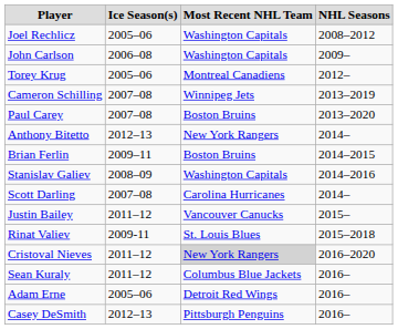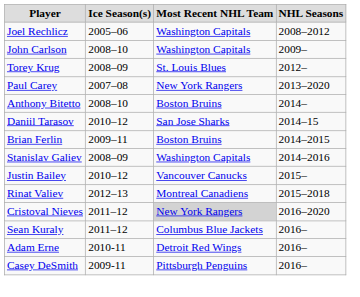John Carlson | column 2: 2006–08 -> 2008–10
Torey Krug | column 2: 2005–06 -> 2008–09
Torey Krug | column 3: Montreal Canadiens -> St. Louis Blues
- row: Cameron Schilling | 2007–08 | Winnipeg Jets | 2013–2019
Paul Carey | column 3: Boston Bruins -> New York Rangers
Anthony Bitetto | column 2: 2012–13 -> 2008–10
Anthony Bitetto | column 3: New York Rangers -> Boston Bruins
+ row: Daniil Tarasov | 2010–12 | San Jose Sharks | 2014–15
- row: Scott Darling | 2007–08 | Carolina Hurricanes | 2014–
Justin Bailey | column 2: 2011–12 -> 2010–12
Rinat Valiev | column 2: 2009-11 -> 2012–13
Rinat Valiev | column 3: St. Louis Blues -> Montreal Canadiens
Adam Erne | column 2: 2005–06 -> 2010-11
Casey DeSmith | column 2: 2012–13 -> 2009-11
